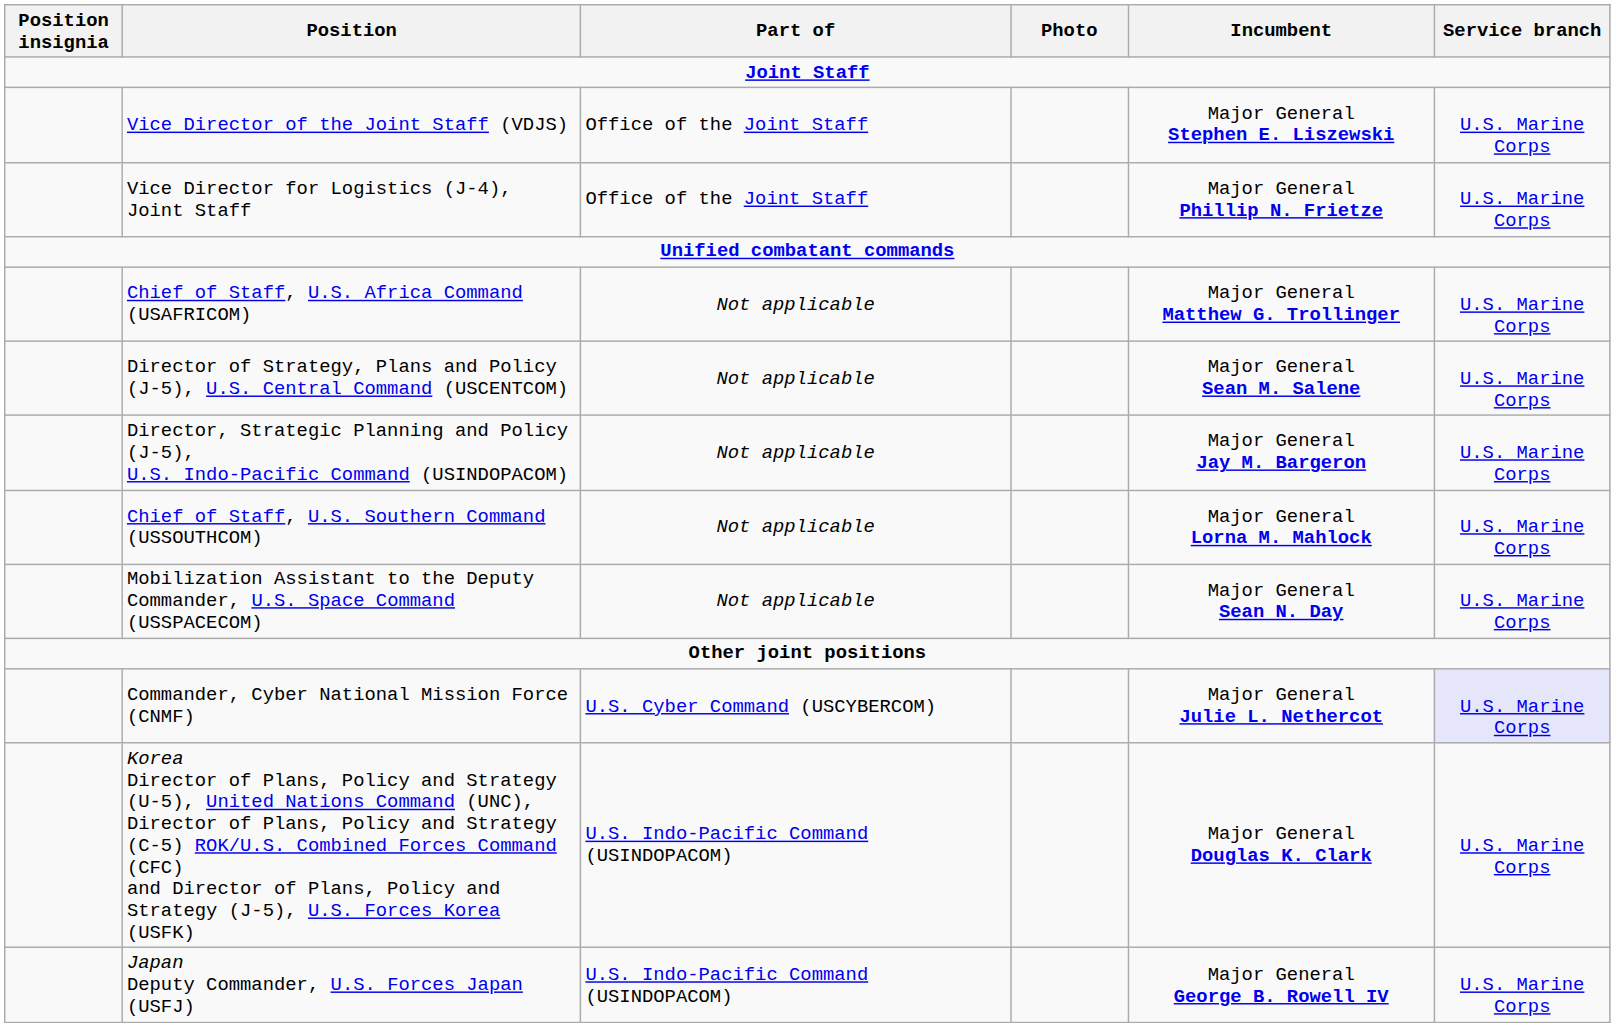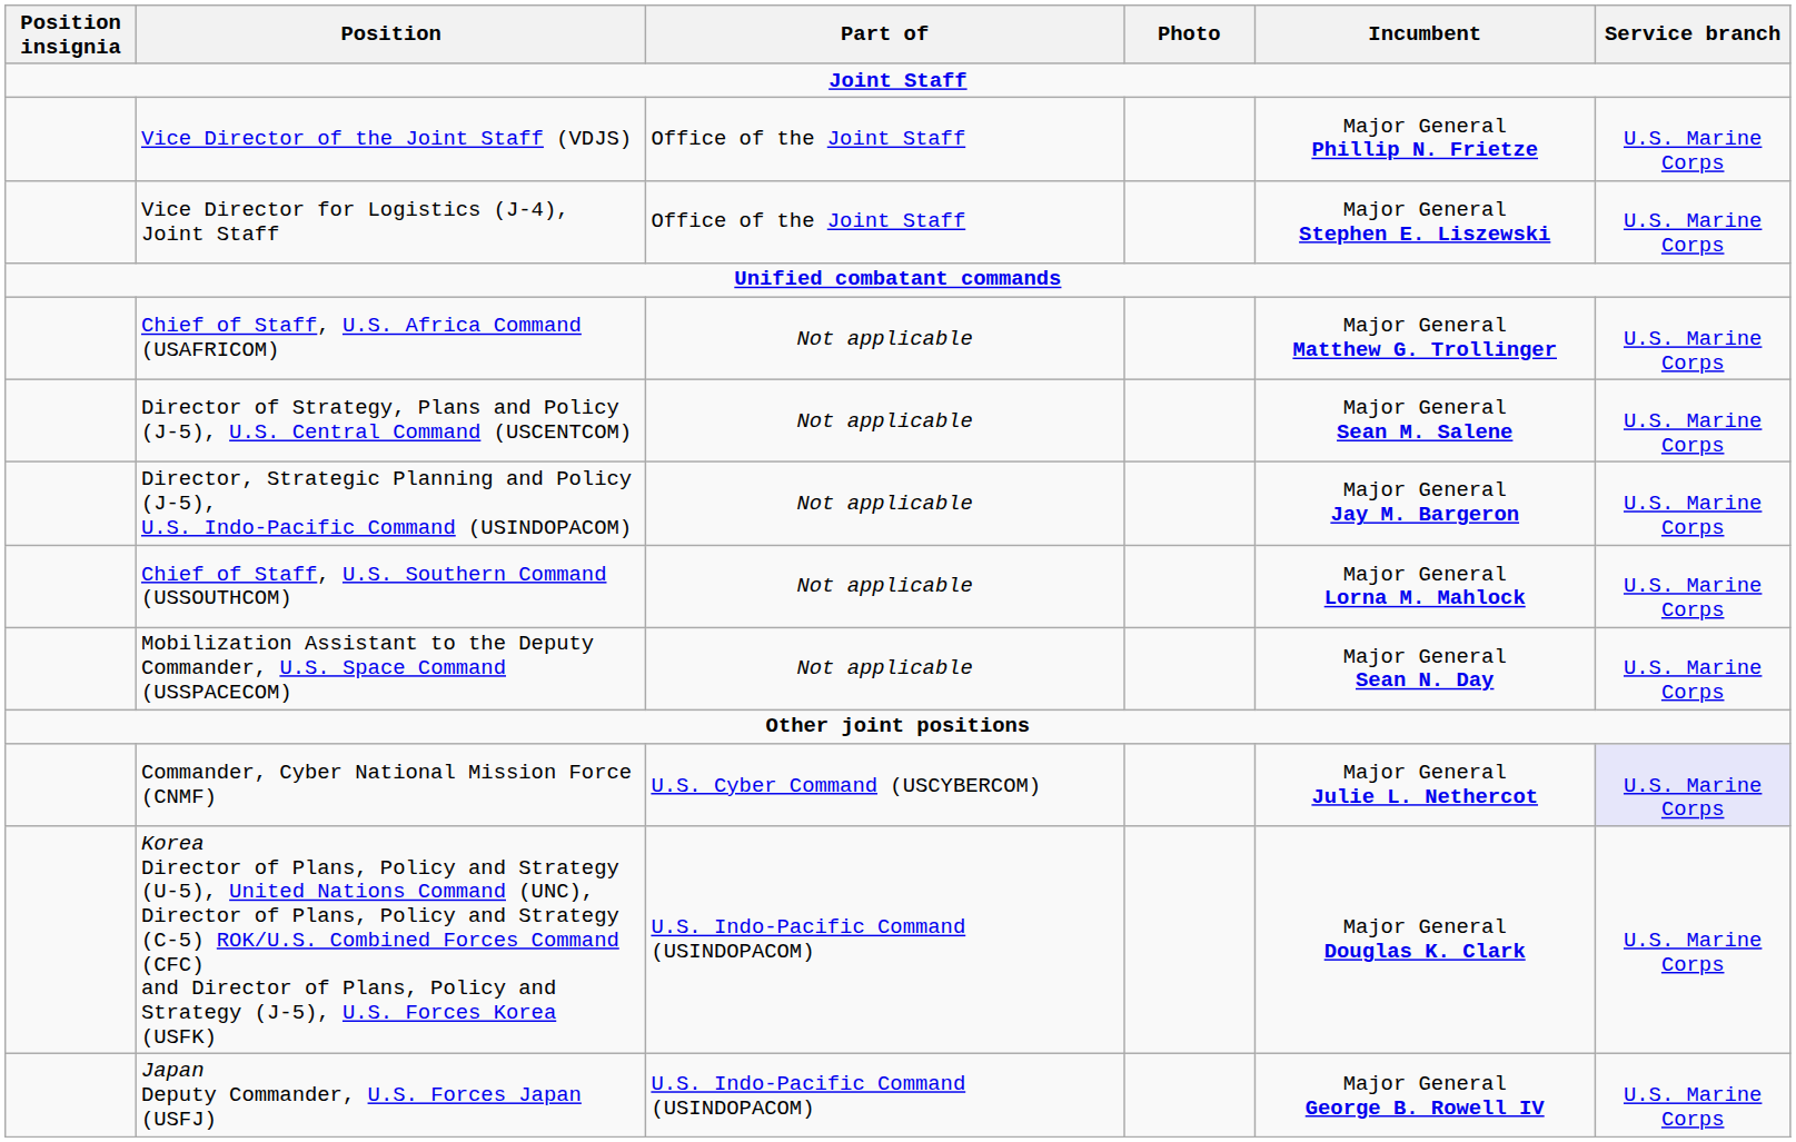Vice Director of the Joint Staff (VDJS) | Incumbent: Major General Stephen E. Liszewski -> Major General Phillip N. Frietze
Vice Director for Logistics (J-4), Joint Staff | Incumbent: Major General Phillip N. Frietze -> Major General Stephen E. Liszewski
